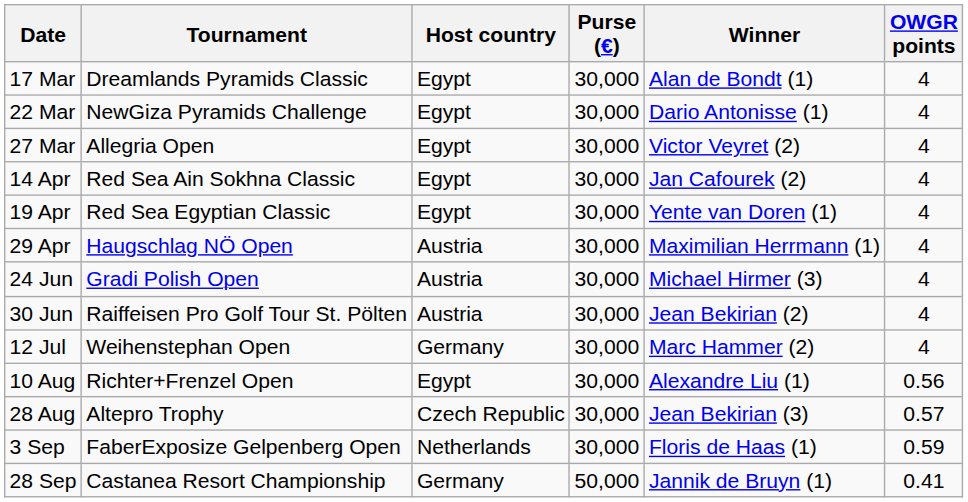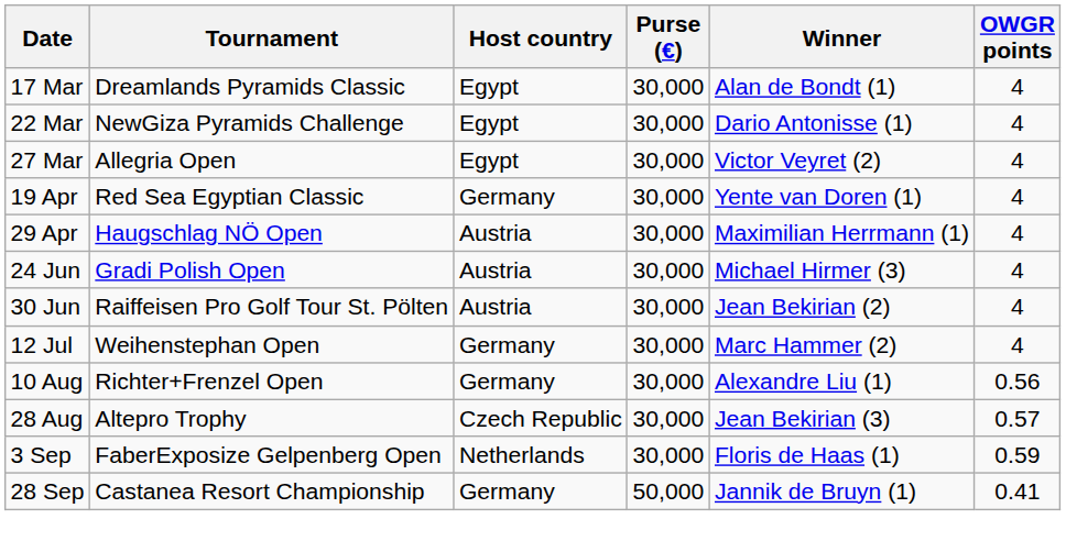- row: 14 Apr | Red Sea Ain Sokhna Classic | Egypt | 30,000 | Jan Cafourek (2) | 4
19 Apr | Host country: Egypt -> Germany
10 Aug | Host country: Egypt -> Germany
